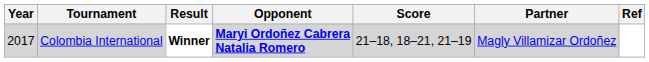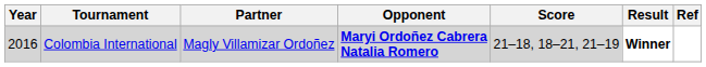columns swapped: Partner <-> Result
Colombia International | Year: 2017 -> 2016
